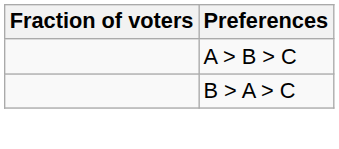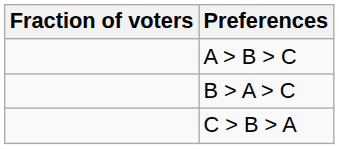+ row: C > B > A
